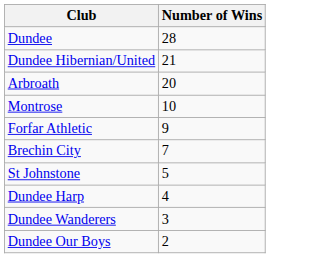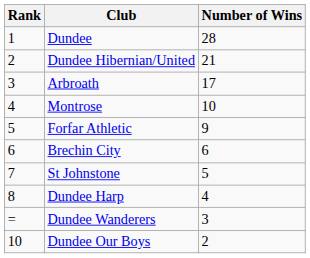+ column: Rank | 1 | 2 | 3 | 4 | 5 | 6 | 7 | 8 | = | 10
Arbroath | Number of Wins: 20 -> 17
Brechin City | Number of Wins: 7 -> 6
